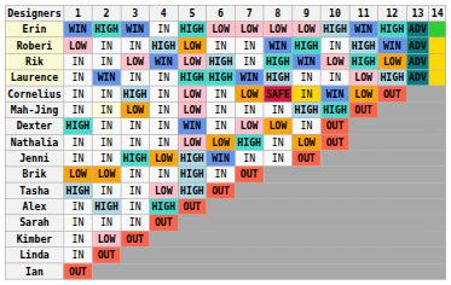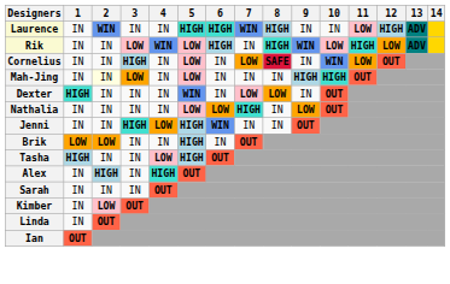- row: Erin | WIN | HIGH | WIN | IN | HIGH | LOW | LOW | LOW | LOW | HIGH | WIN | HIGH | ADV
- row: Roberi | LOW | IN | IN | HIGH | LOW | IN | IN | WIN | HIGH | IN | HIGH | WIN | ADV
rows swapped: Laurence <-> Rik
Cornelius | 9: gold background -> no background
